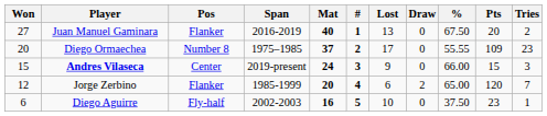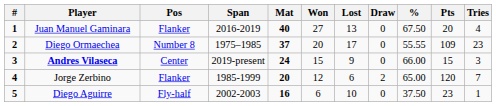columns swapped: # <-> Won
Juan Manuel Gaminara | Tries: 2 -> 4
